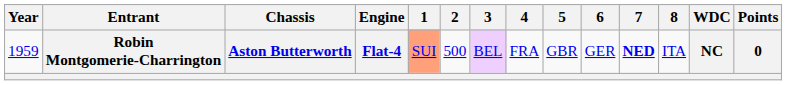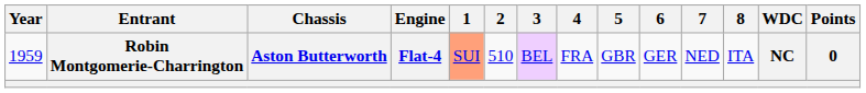Robin Montgomerie-Charrington | 2: 500 -> 510
Robin Montgomerie-Charrington | 7: bold -> normal
